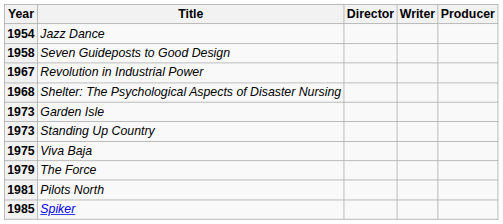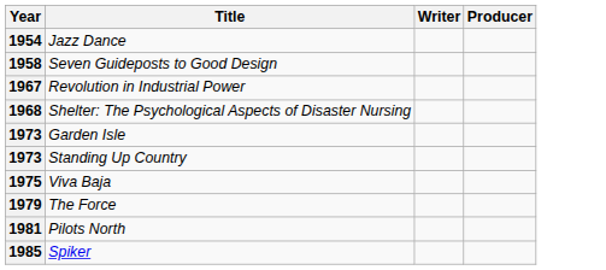- column: Director
